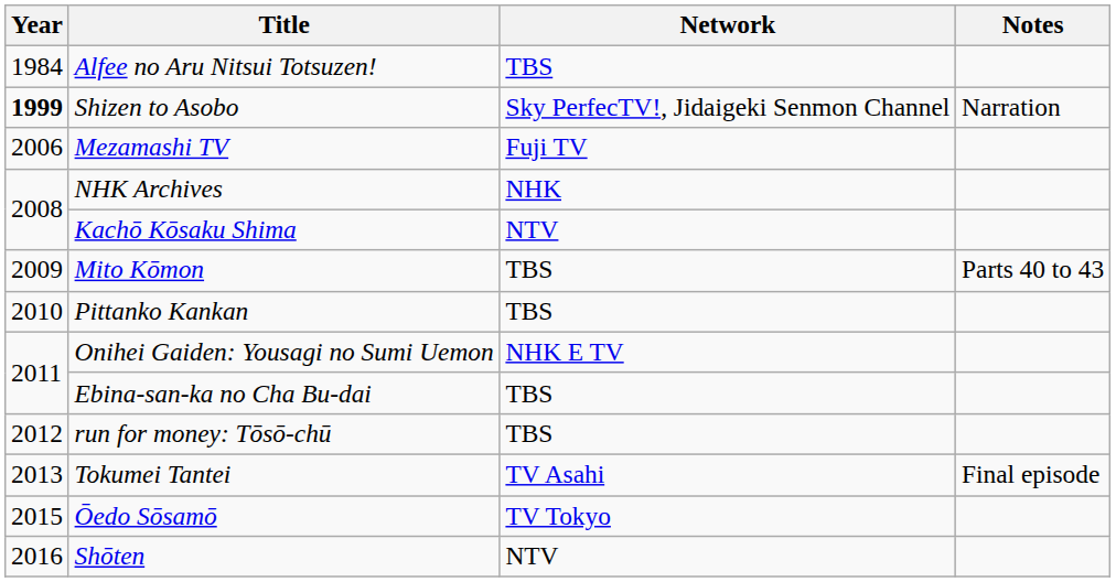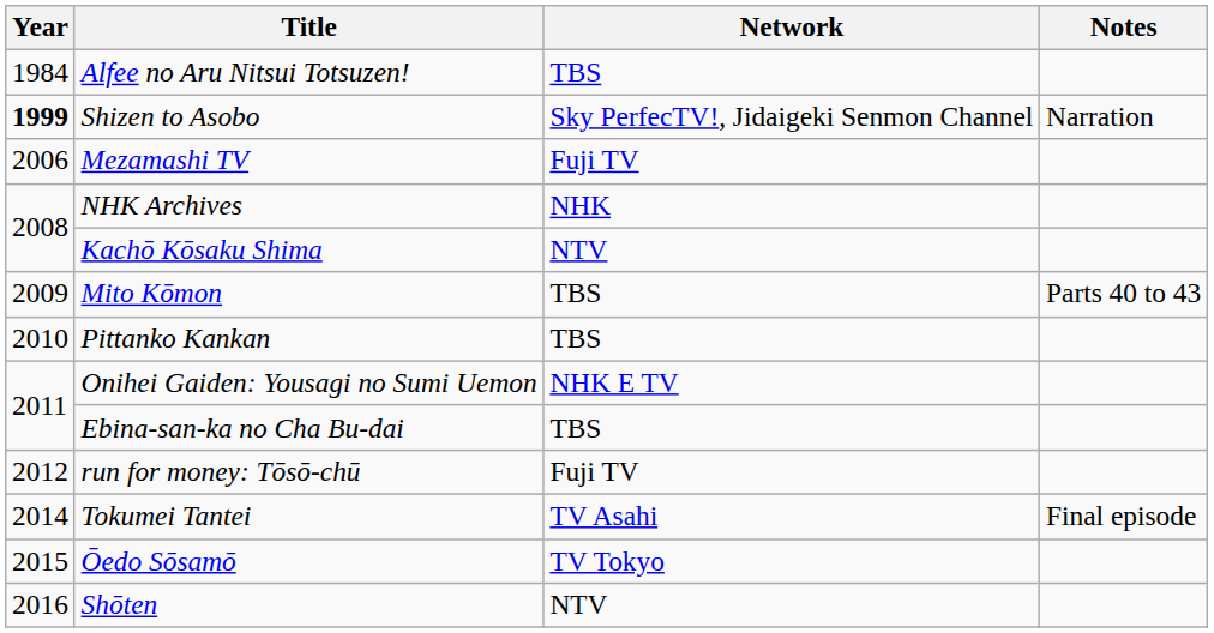run for money: Tōsō-chū | Network: TBS -> Fuji TV
Tokumei Tantei | Year: 2013 -> 2014
